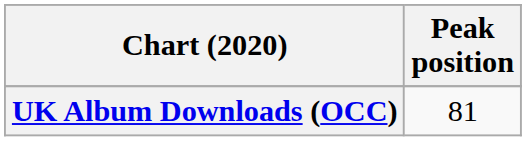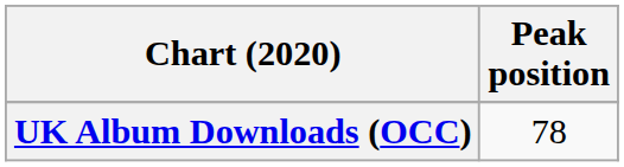UK Album Downloads (OCC) | Peak position: 81 -> 78
